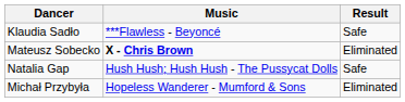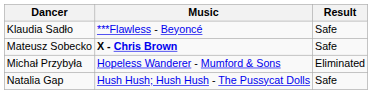Mateusz Sobecko | Result: Eliminated -> Safe
rows swapped: Natalia Gap <-> Michał Przybyła
